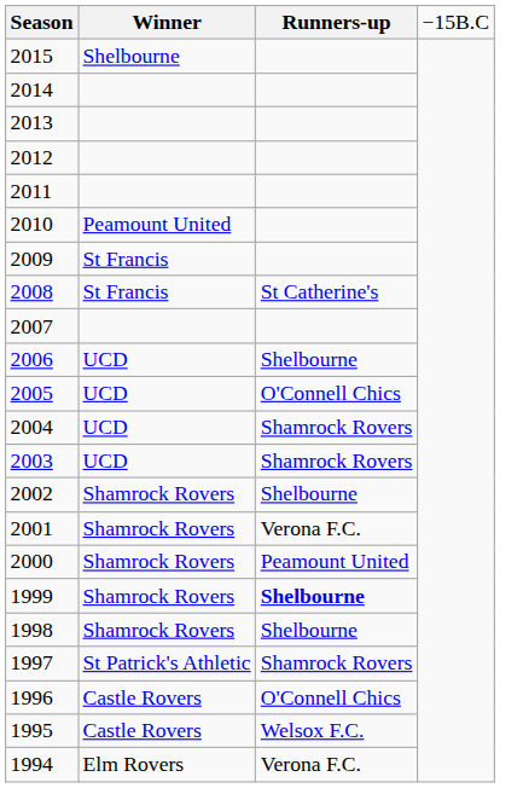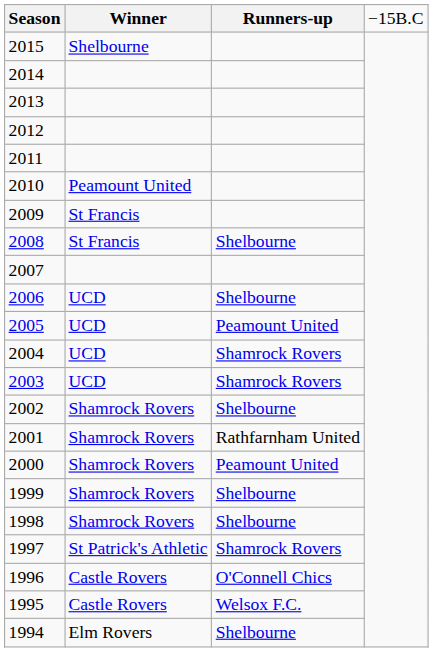2008 | column 3: St Catherine's -> Shelbourne
2005 | column 3: O'Connell Chics -> Peamount United
2001 | column 3: Verona F.C. -> Rathfarnham United
1999 | column 3: bold -> normal
1994 | column 3: Verona F.C. -> Shelbourne
